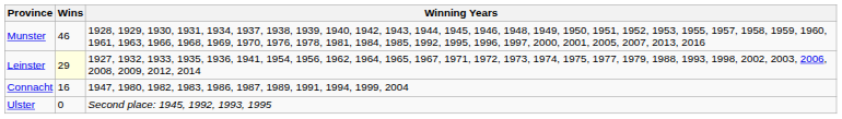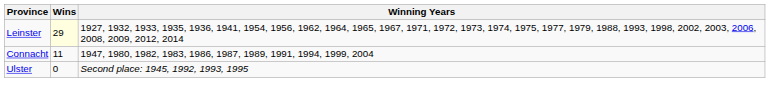- row: Munster | 46 | 1928, 1929, 1930, 1931, 1934, 1937, 1938, 1939, 1940, 1942, 1943, 1944, 1945, 1946, 1948, 1949, 1950, 1951, 1952, 1953, 1955, 1957, 1958, 1959, 1960, 1961, 1963, 1966, 1968, 1969, 1970, 1976, 1978, 1981, 1984, 1985, 1992, 1995, 1996, 1997, 2000, 2001, 2005, 2007, 2013, 2016
Connacht | Wins: 16 -> 11
